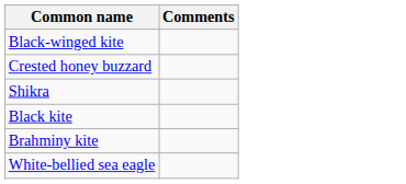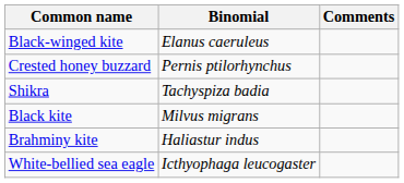+ column: Binomial | Elanus caeruleus | Pernis ptilorhynchus | Tachyspiza badia | Milvus migrans | Haliastur indus | Icthyophaga leucogaster
